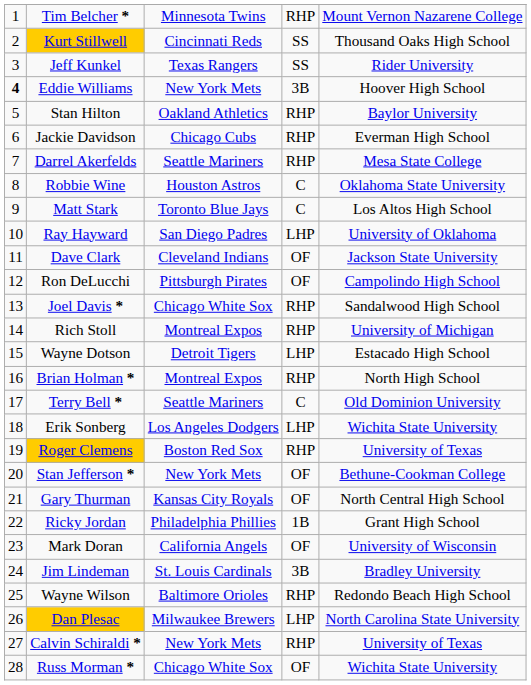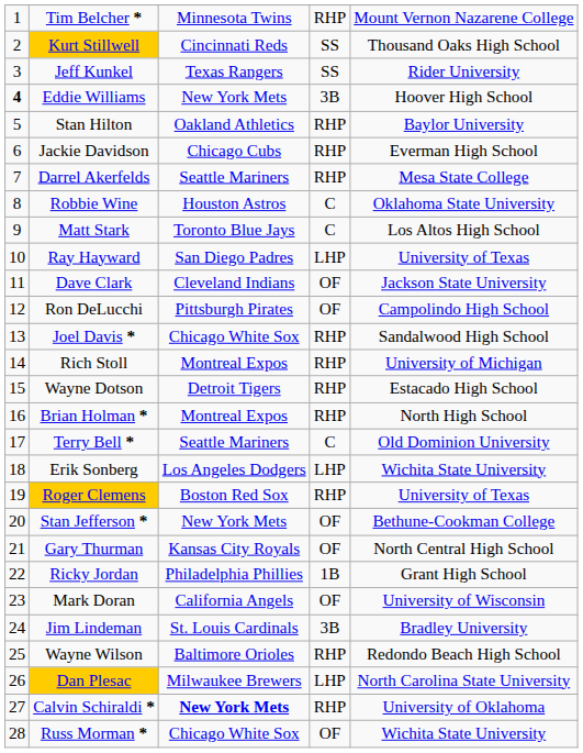Ray Hayward | column 5: University of Oklahoma -> University of Texas
Wayne Dotson | column 4: LHP -> RHP
Calvin Schiraldi * | column 3: normal -> bold
Calvin Schiraldi * | column 5: University of Texas -> University of Oklahoma
